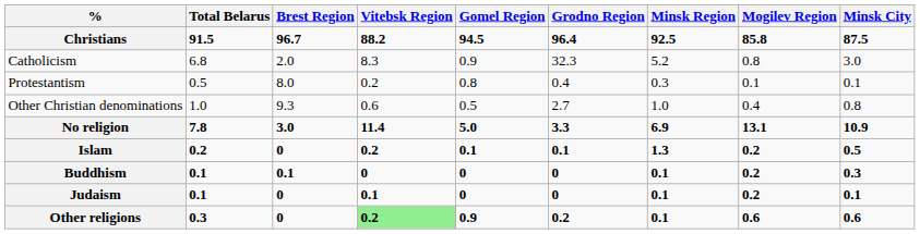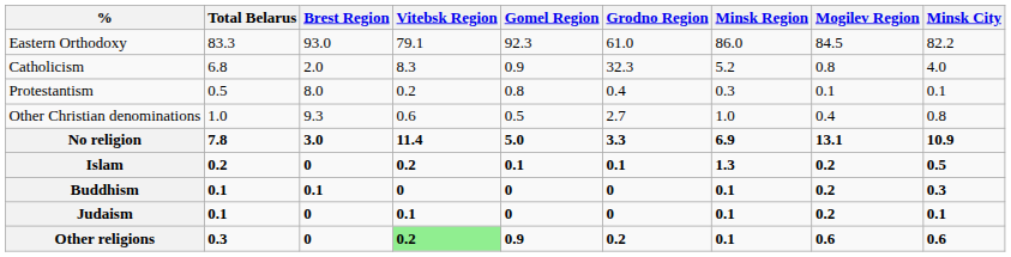- row: Christians | 91.5 | 96.7 | 88.2 | 94.5 | 96.4 | 92.5 | 85.8 | 87.5
+ row: Eastern Orthodoxy | 83.3 | 93.0 | 79.1 | 92.3 | 61.0 | 86.0 | 84.5 | 82.2
Catholicism | Minsk City: 3.0 -> 4.0
